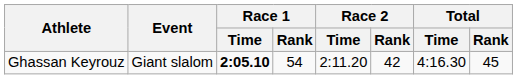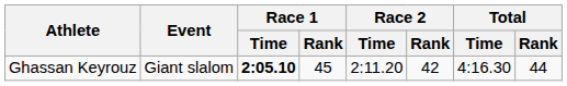Ghassan Keyrouz | Race 1 / Rank: 54 -> 45
Ghassan Keyrouz | Total / Rank: 45 -> 44
